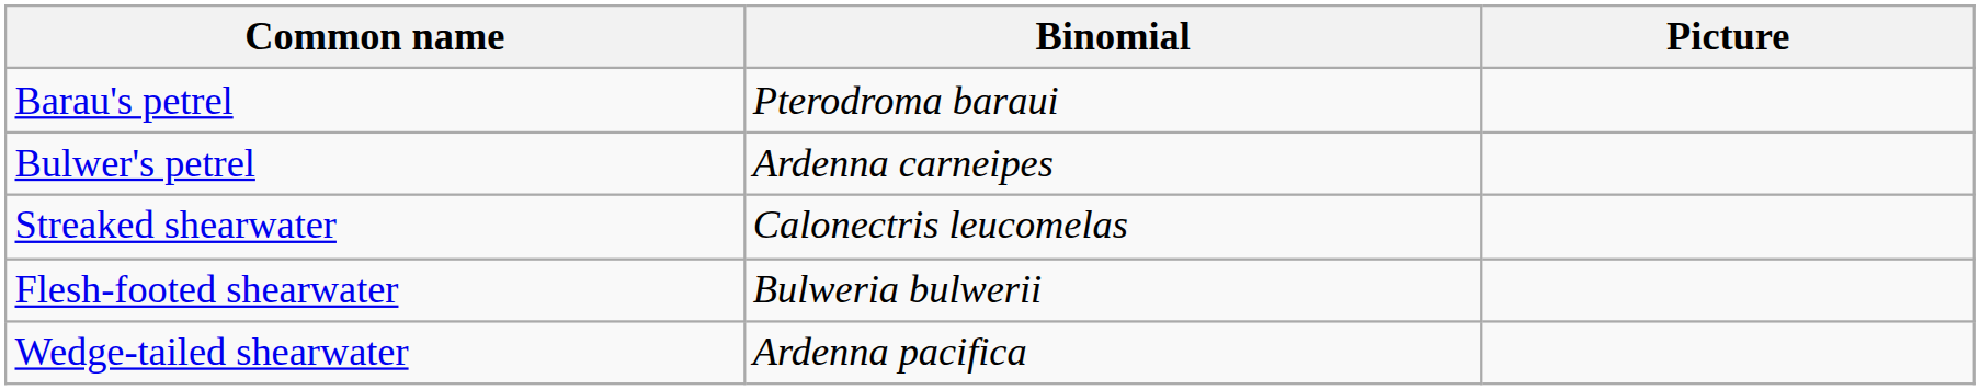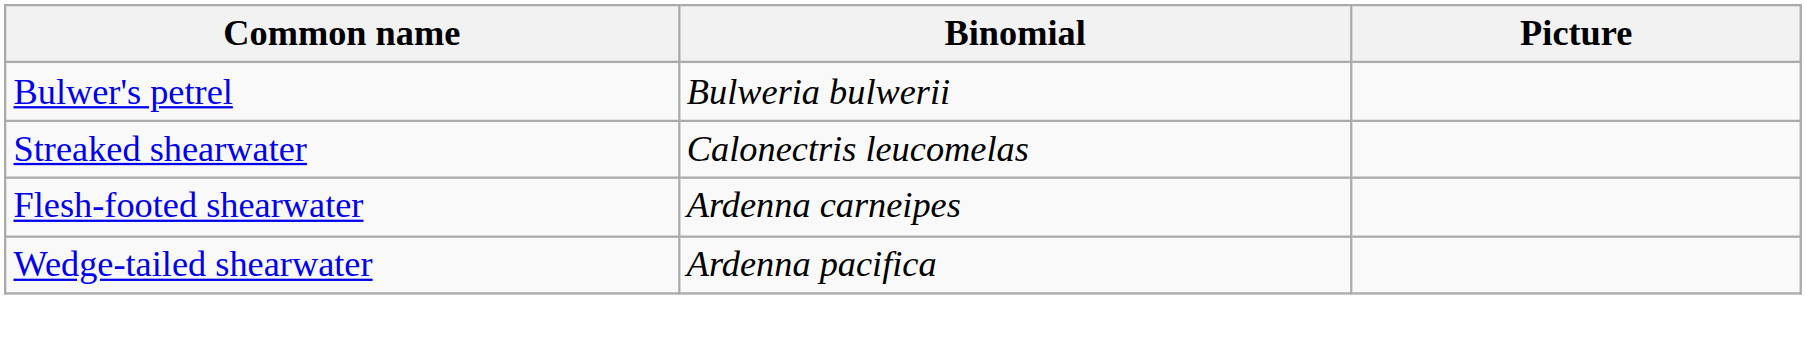- row: Barau's petrel | Pterodroma baraui
Bulwer's petrel | Binomial: Ardenna carneipes -> Bulweria bulwerii
Flesh-footed shearwater | Binomial: Bulweria bulwerii -> Ardenna carneipes
